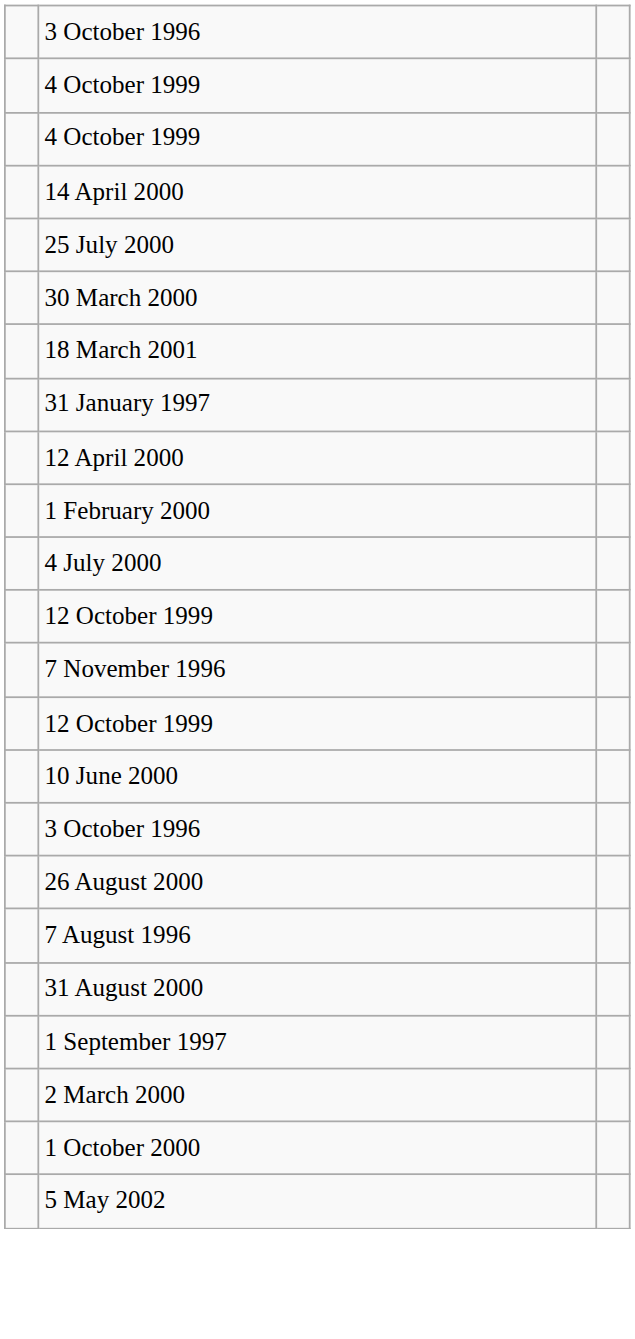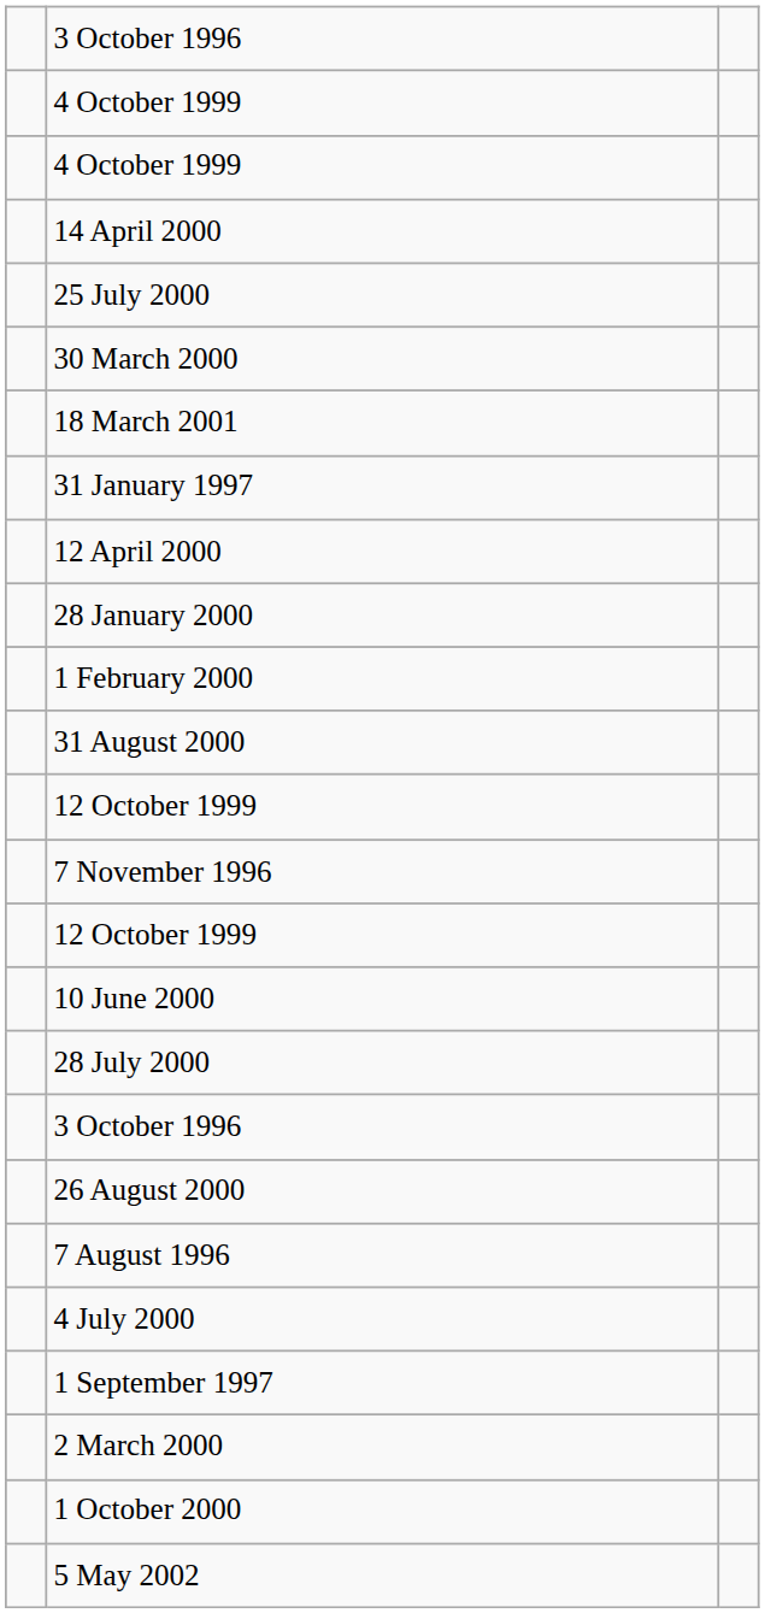+ row: 28 January 2000
rows swapped: 31 August 2000 <-> 4 July 2000
+ row: 28 July 2000
